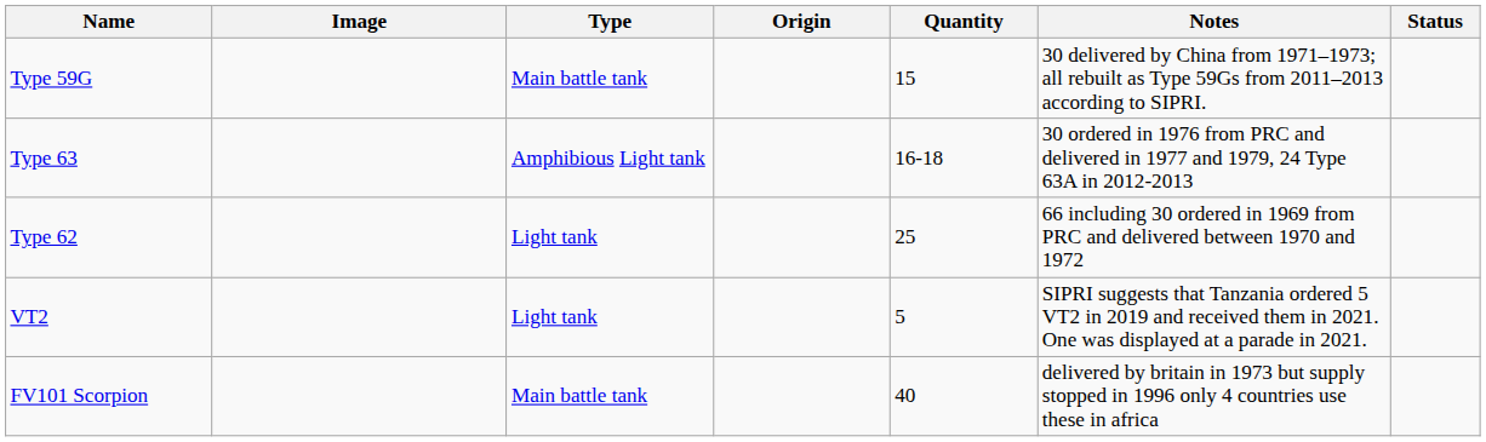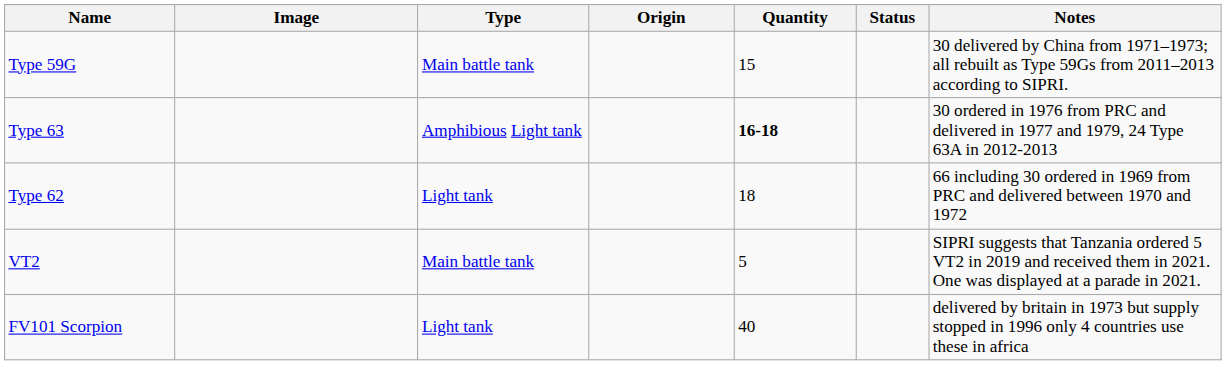columns swapped: Status <-> Notes
Type 63 | Quantity: normal -> bold
Type 62 | Quantity: 25 -> 18
VT2 | Type: Light tank -> Main battle tank
FV101 Scorpion | Type: Main battle tank -> Light tank
